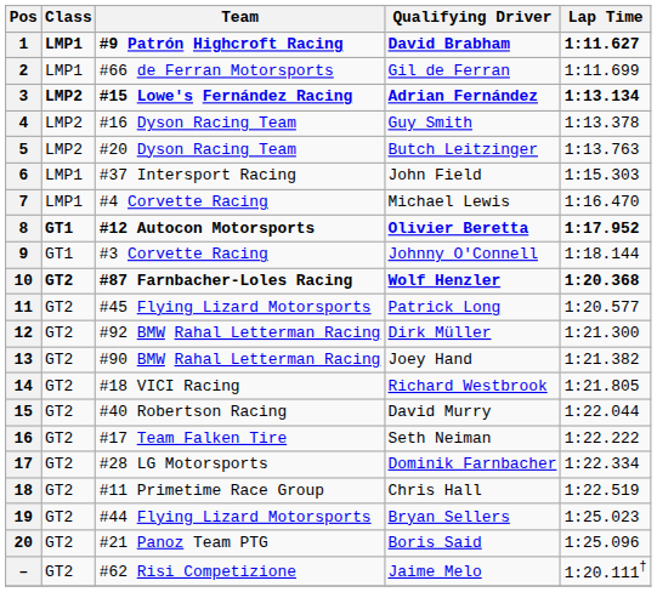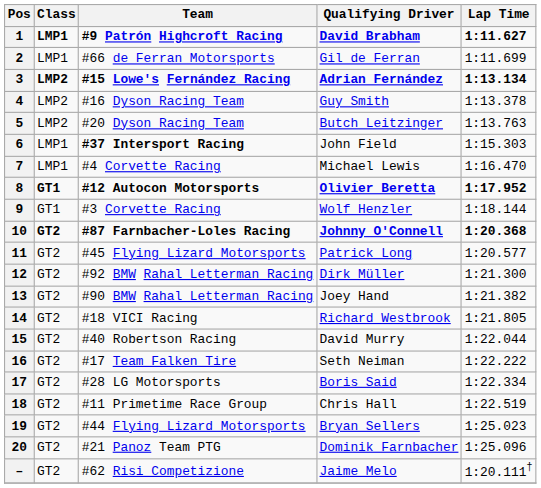6 | Team: normal -> bold
9 | Qualifying Driver: Johnny O'Connell -> Wolf Henzler
10 | Qualifying Driver: Wolf Henzler -> Johnny O'Connell
17 | Qualifying Driver: Dominik Farnbacher -> Boris Said
20 | Qualifying Driver: Boris Said -> Dominik Farnbacher
